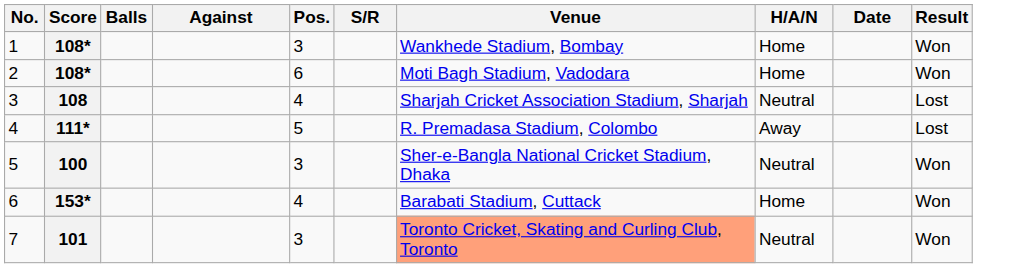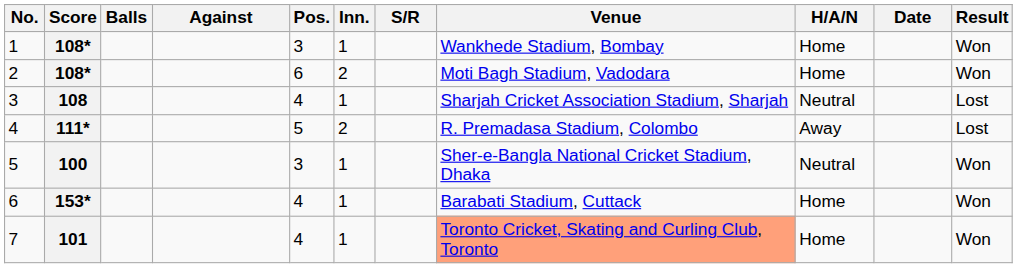+ column: Inn. | 1 | 2 | 1 | 2 | 1 | 1 | 1
7 | Pos.: 3 -> 4
7 | H/A/N: Neutral -> Home
